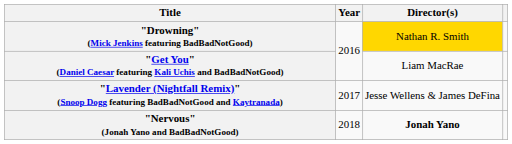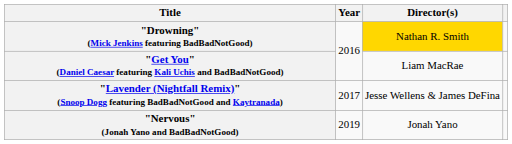"Nervous" (Jonah Yano and BadBadNotGood) | Year: 2018 -> 2019
"Nervous" (Jonah Yano and BadBadNotGood) | Director(s): bold -> normal
